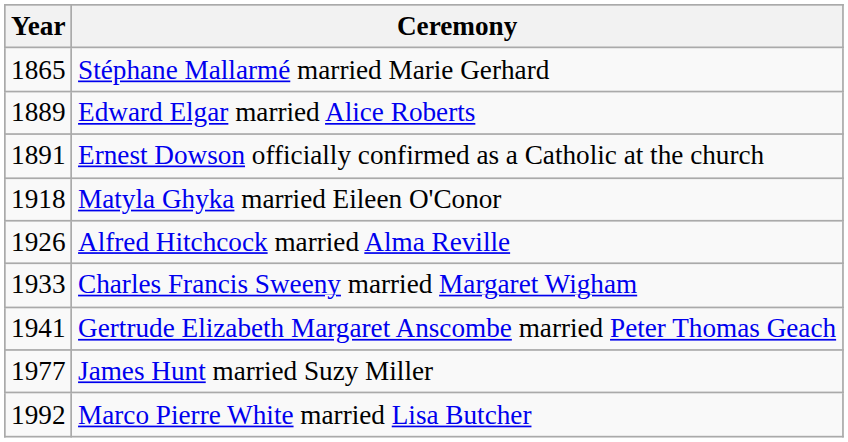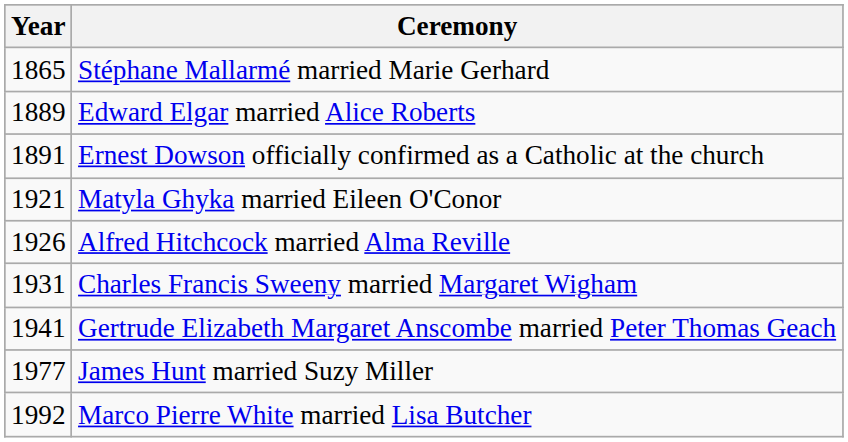Matyla Ghyka married Eileen O'Conor | Year: 1918 -> 1921
Charles Francis Sweeny married Margaret Wigham | Year: 1933 -> 1931
